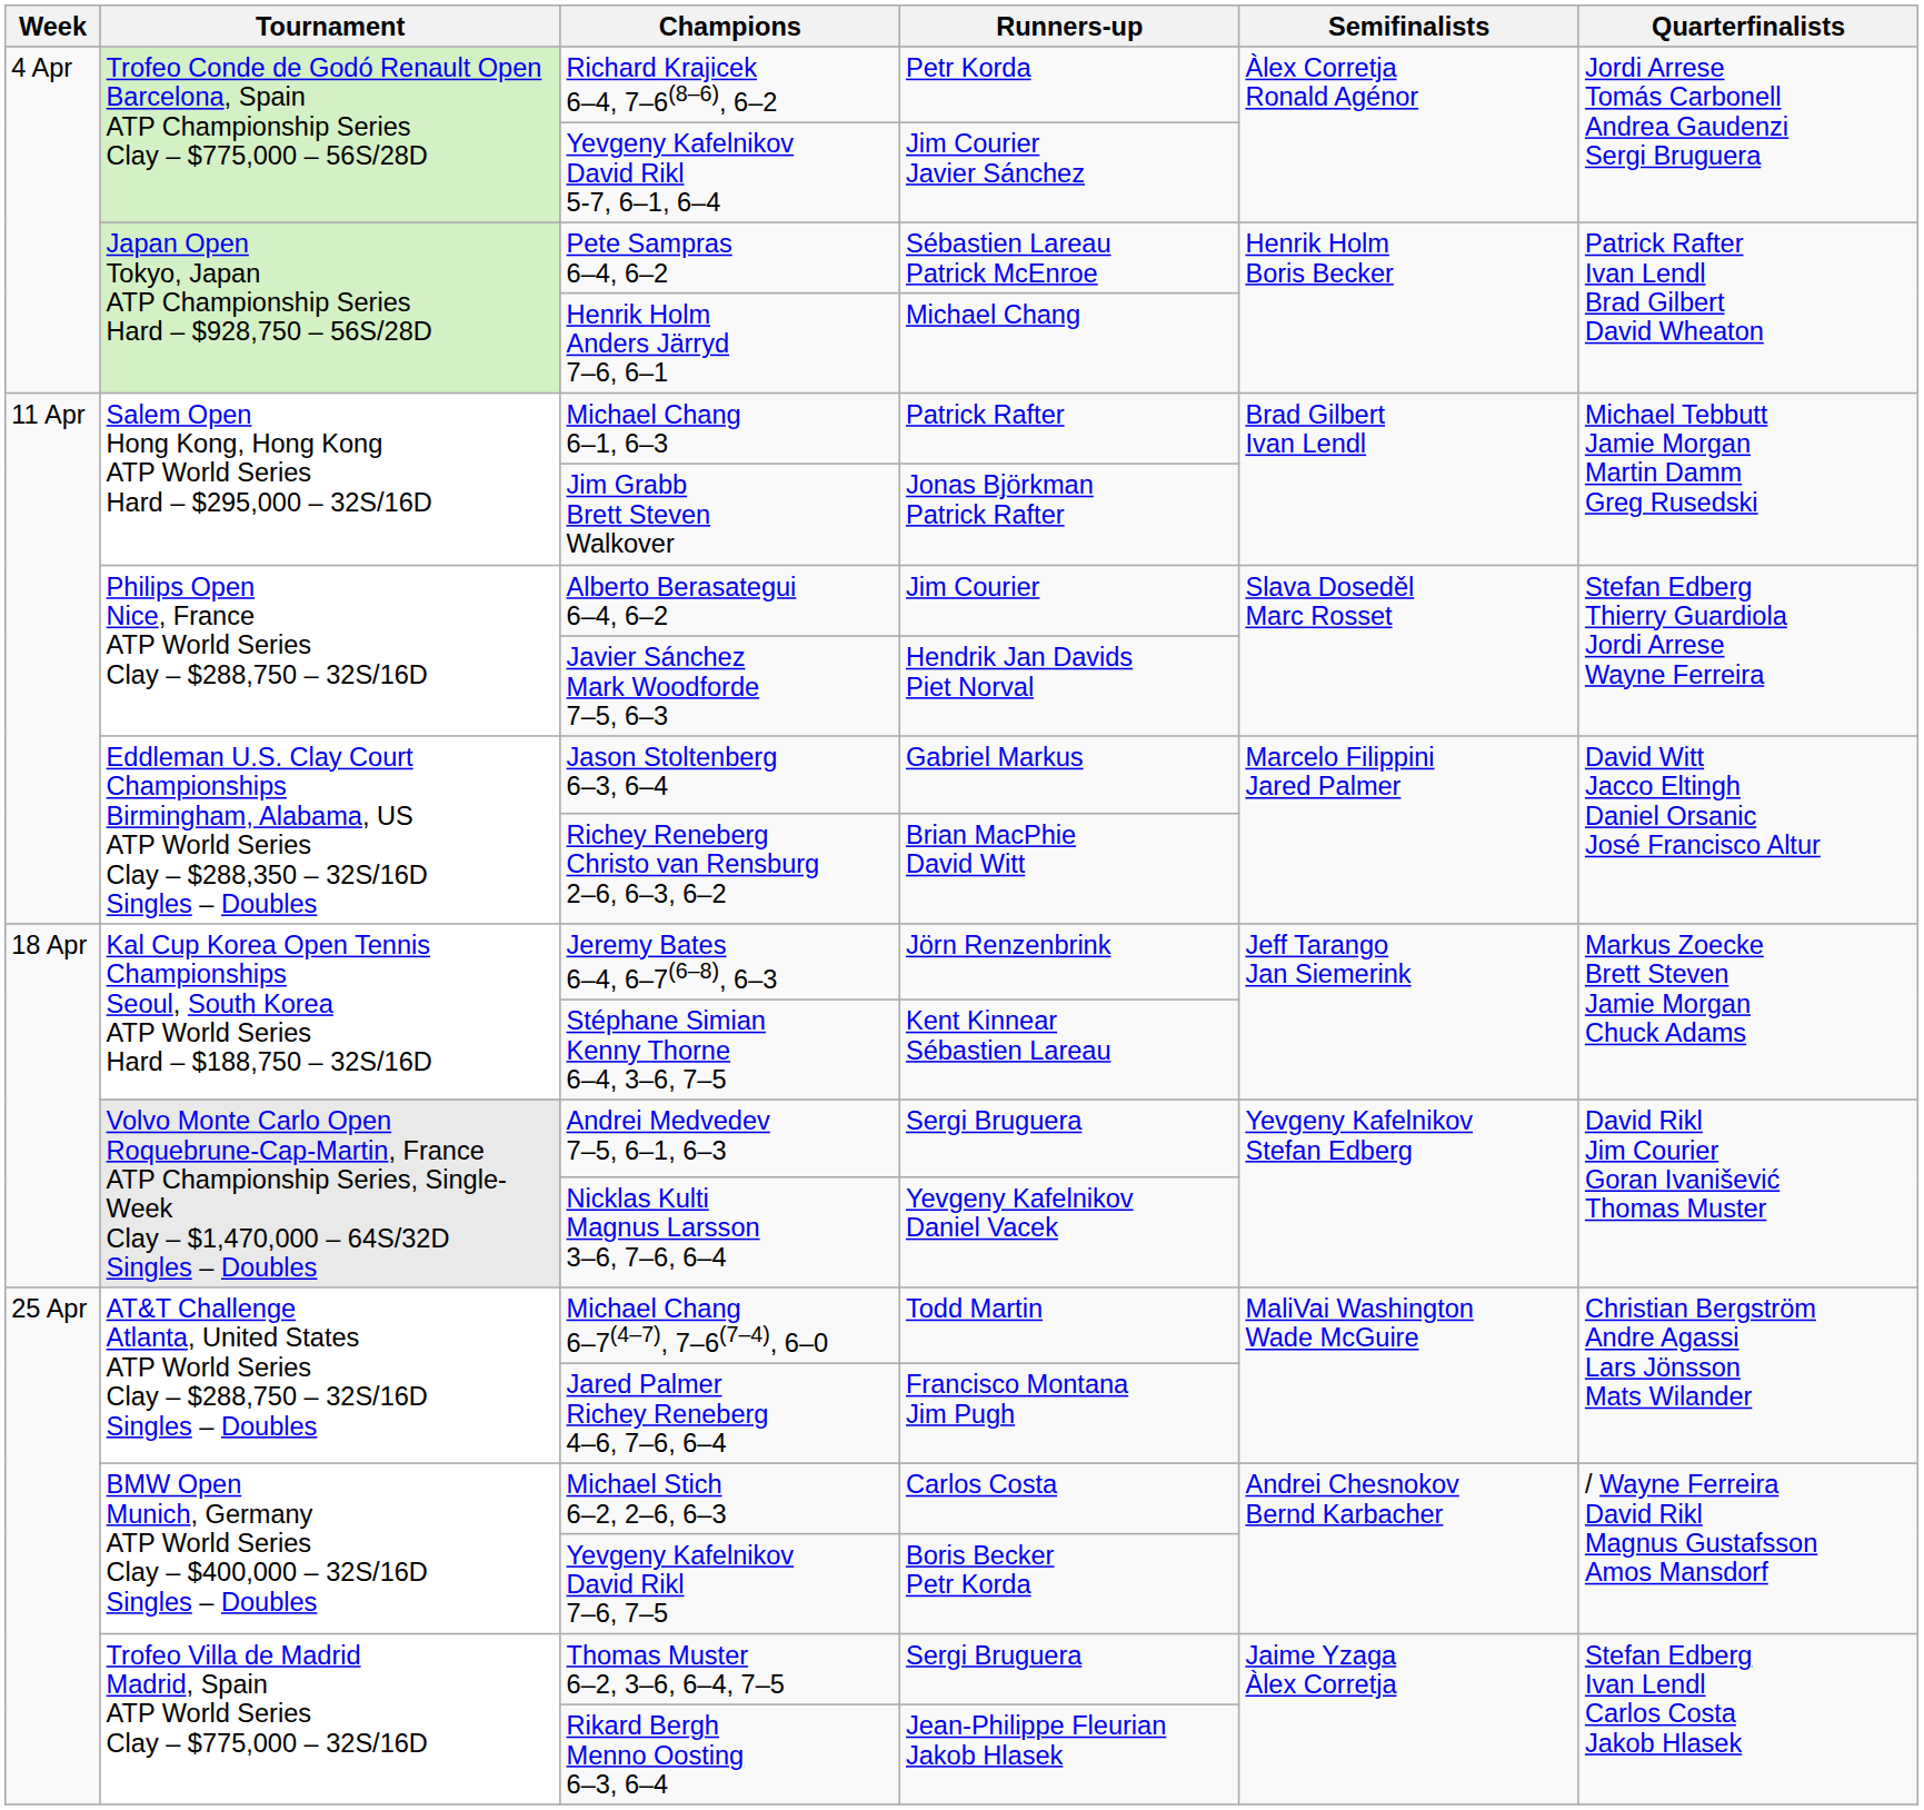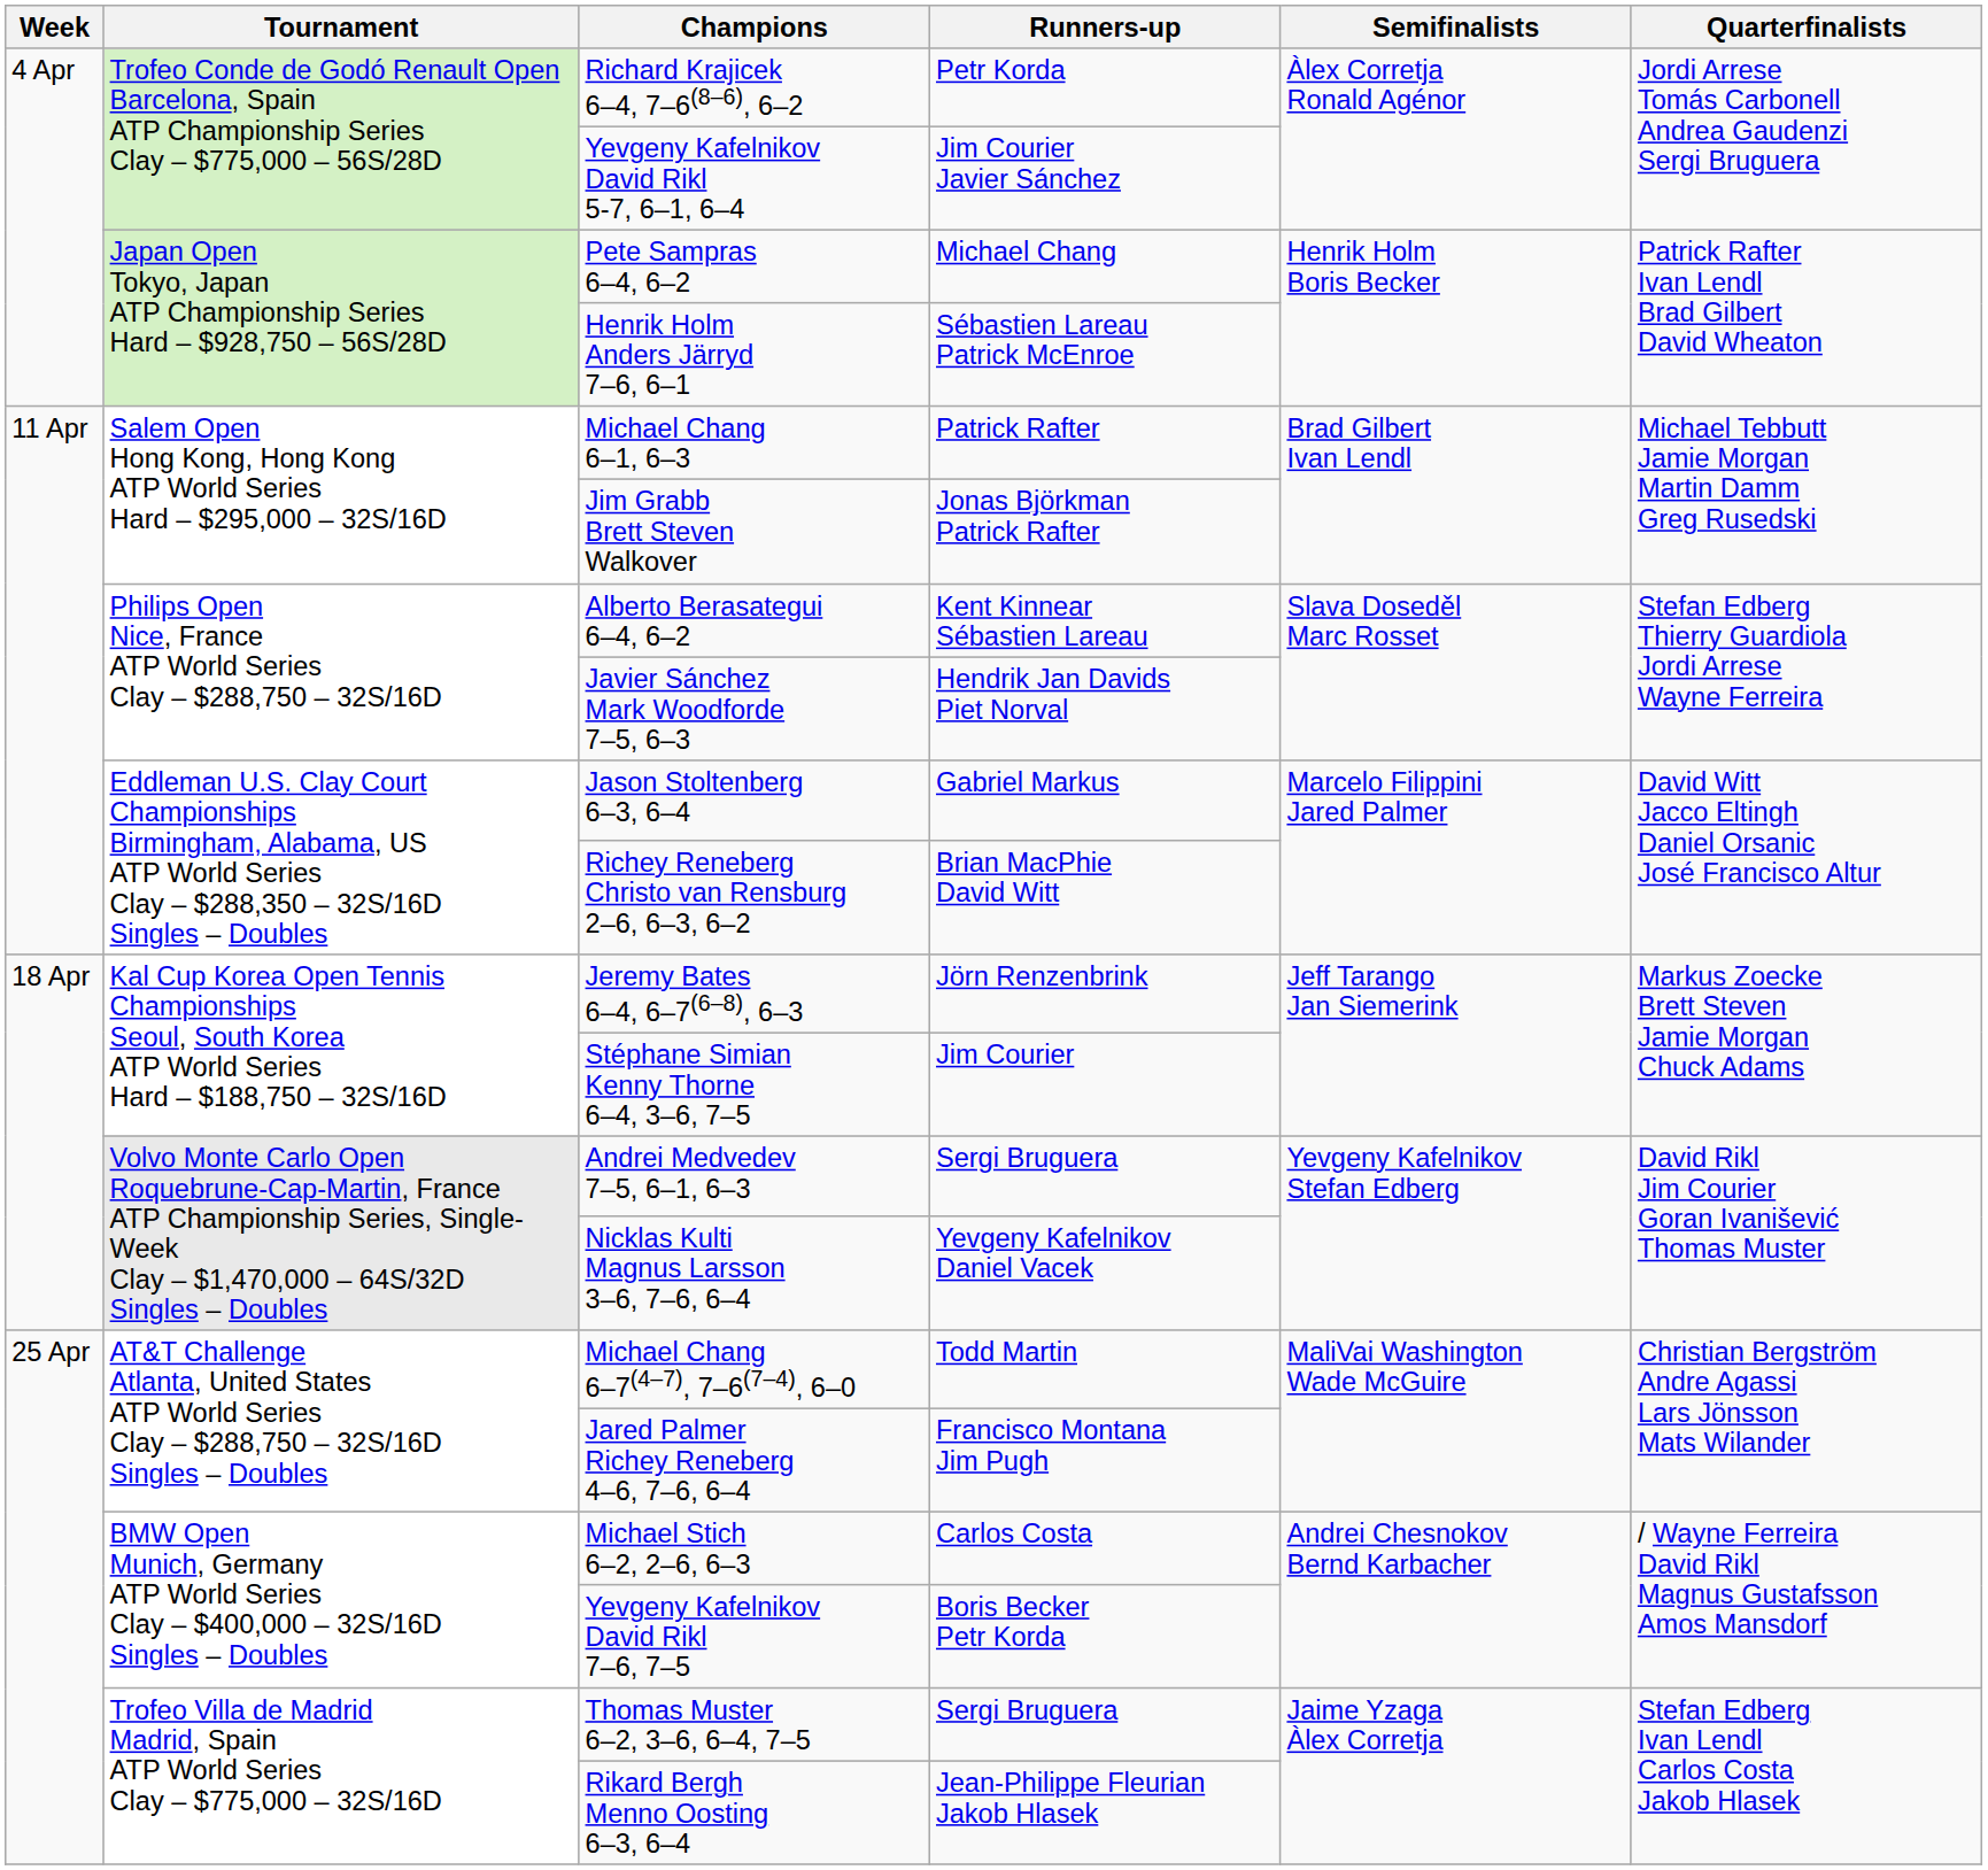Pete Sampras 6–4, 6–2 | Runners-up: Sébastien Lareau Patrick McEnroe -> Michael Chang
Henrik Holm Anders Järryd 7–6, 6–1 | Runners-up: Michael Chang -> Sébastien Lareau Patrick McEnroe
Alberto Berasategui 6–4, 6–2 | Runners-up: Jim Courier -> Kent Kinnear Sébastien Lareau
Stéphane Simian Kenny Thorne 6–4, 3–6, 7–5 | Runners-up: Kent Kinnear Sébastien Lareau -> Jim Courier
